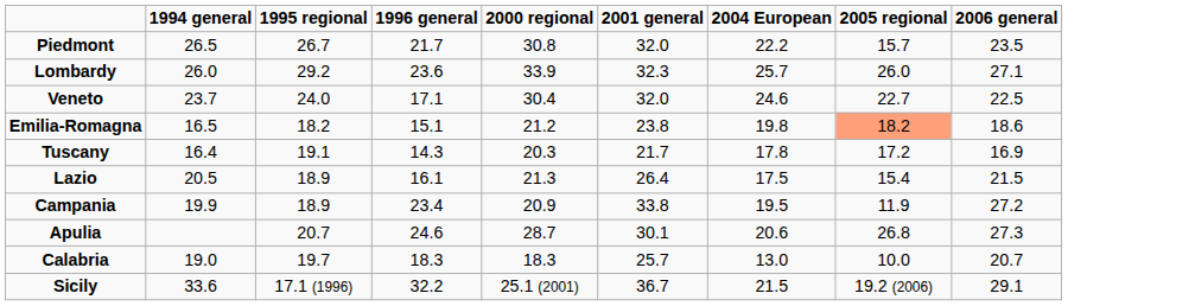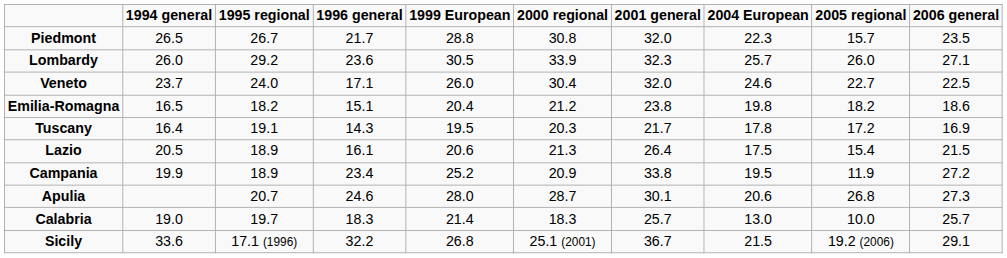+ column: 1999 European | 28.8 | 30.5 | 26.0 | 20.4 | 19.5 | 20.6 | 25.2 | 28.0 | 21.4 | 26.8
Piedmont | 2004 European: 22.2 -> 22.3
Emilia-Romagna | 2005 regional: lightsalmon background -> no background
Calabria | 2006 general: 20.7 -> 25.7
